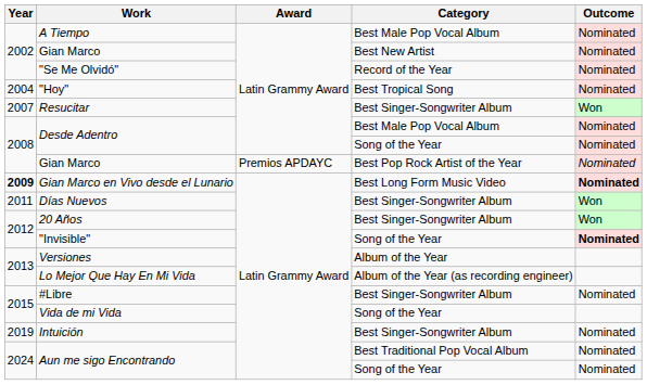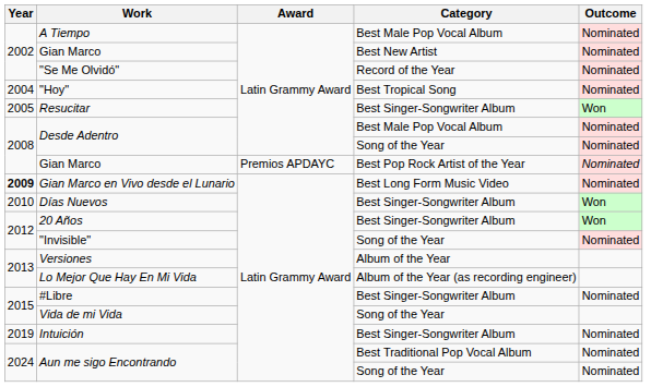Resucitar | Year: 2007 -> 2005
Gian Marco en Vivo desde el Lunario | Outcome: bold -> normal
Días Nuevos | Year: 2011 -> 2010
"Invisible" | Outcome: bold -> normal
